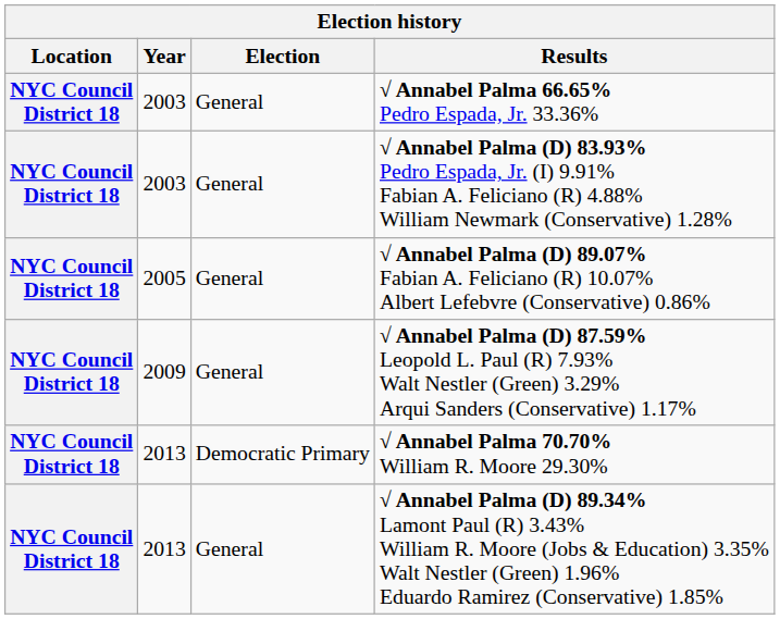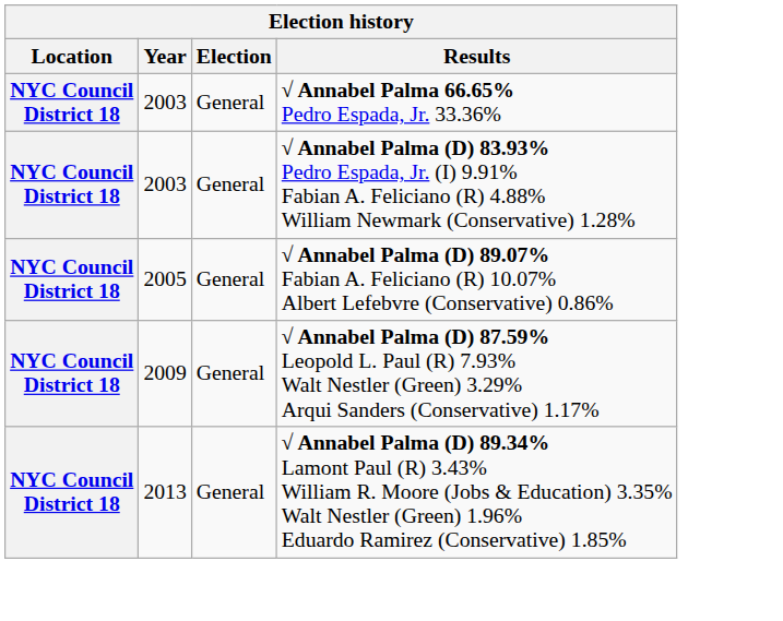- row: NYC Council District 18 | 2013 | Democratic Primary | √ Annabel Palma 70.70% William R. Moore 29.30%
